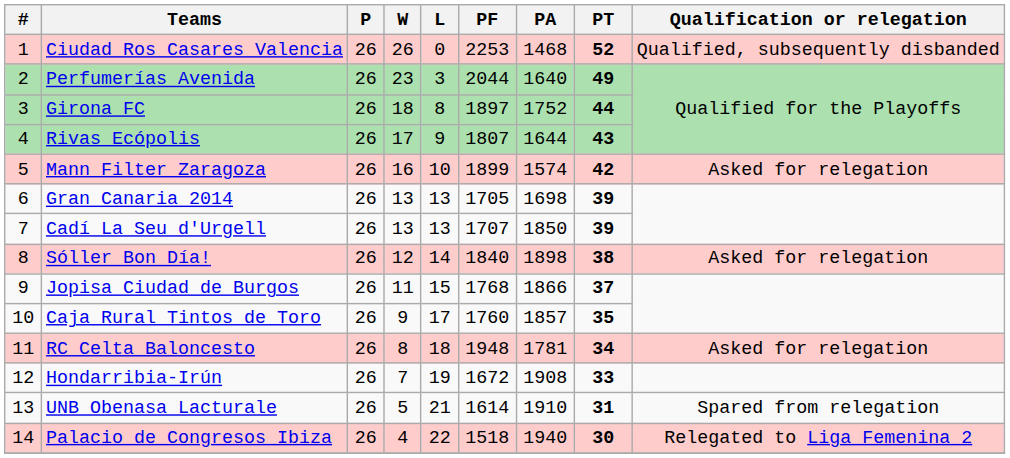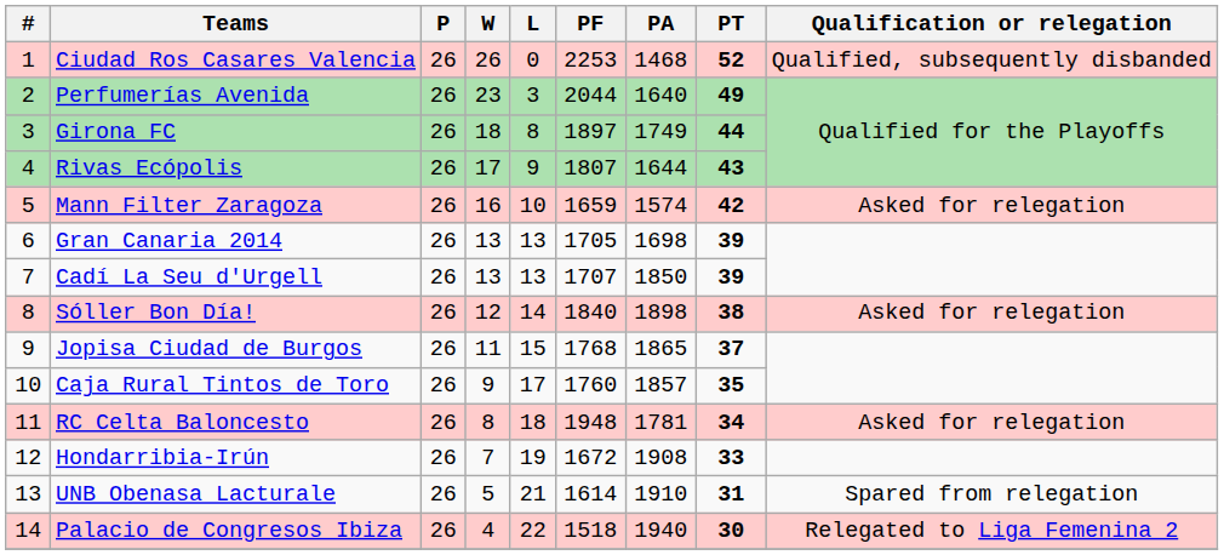Girona FC | PA: 1752 -> 1749
Mann Filter Zaragoza | PF: 1899 -> 1659
Jopisa Ciudad de Burgos | PA: 1866 -> 1865
